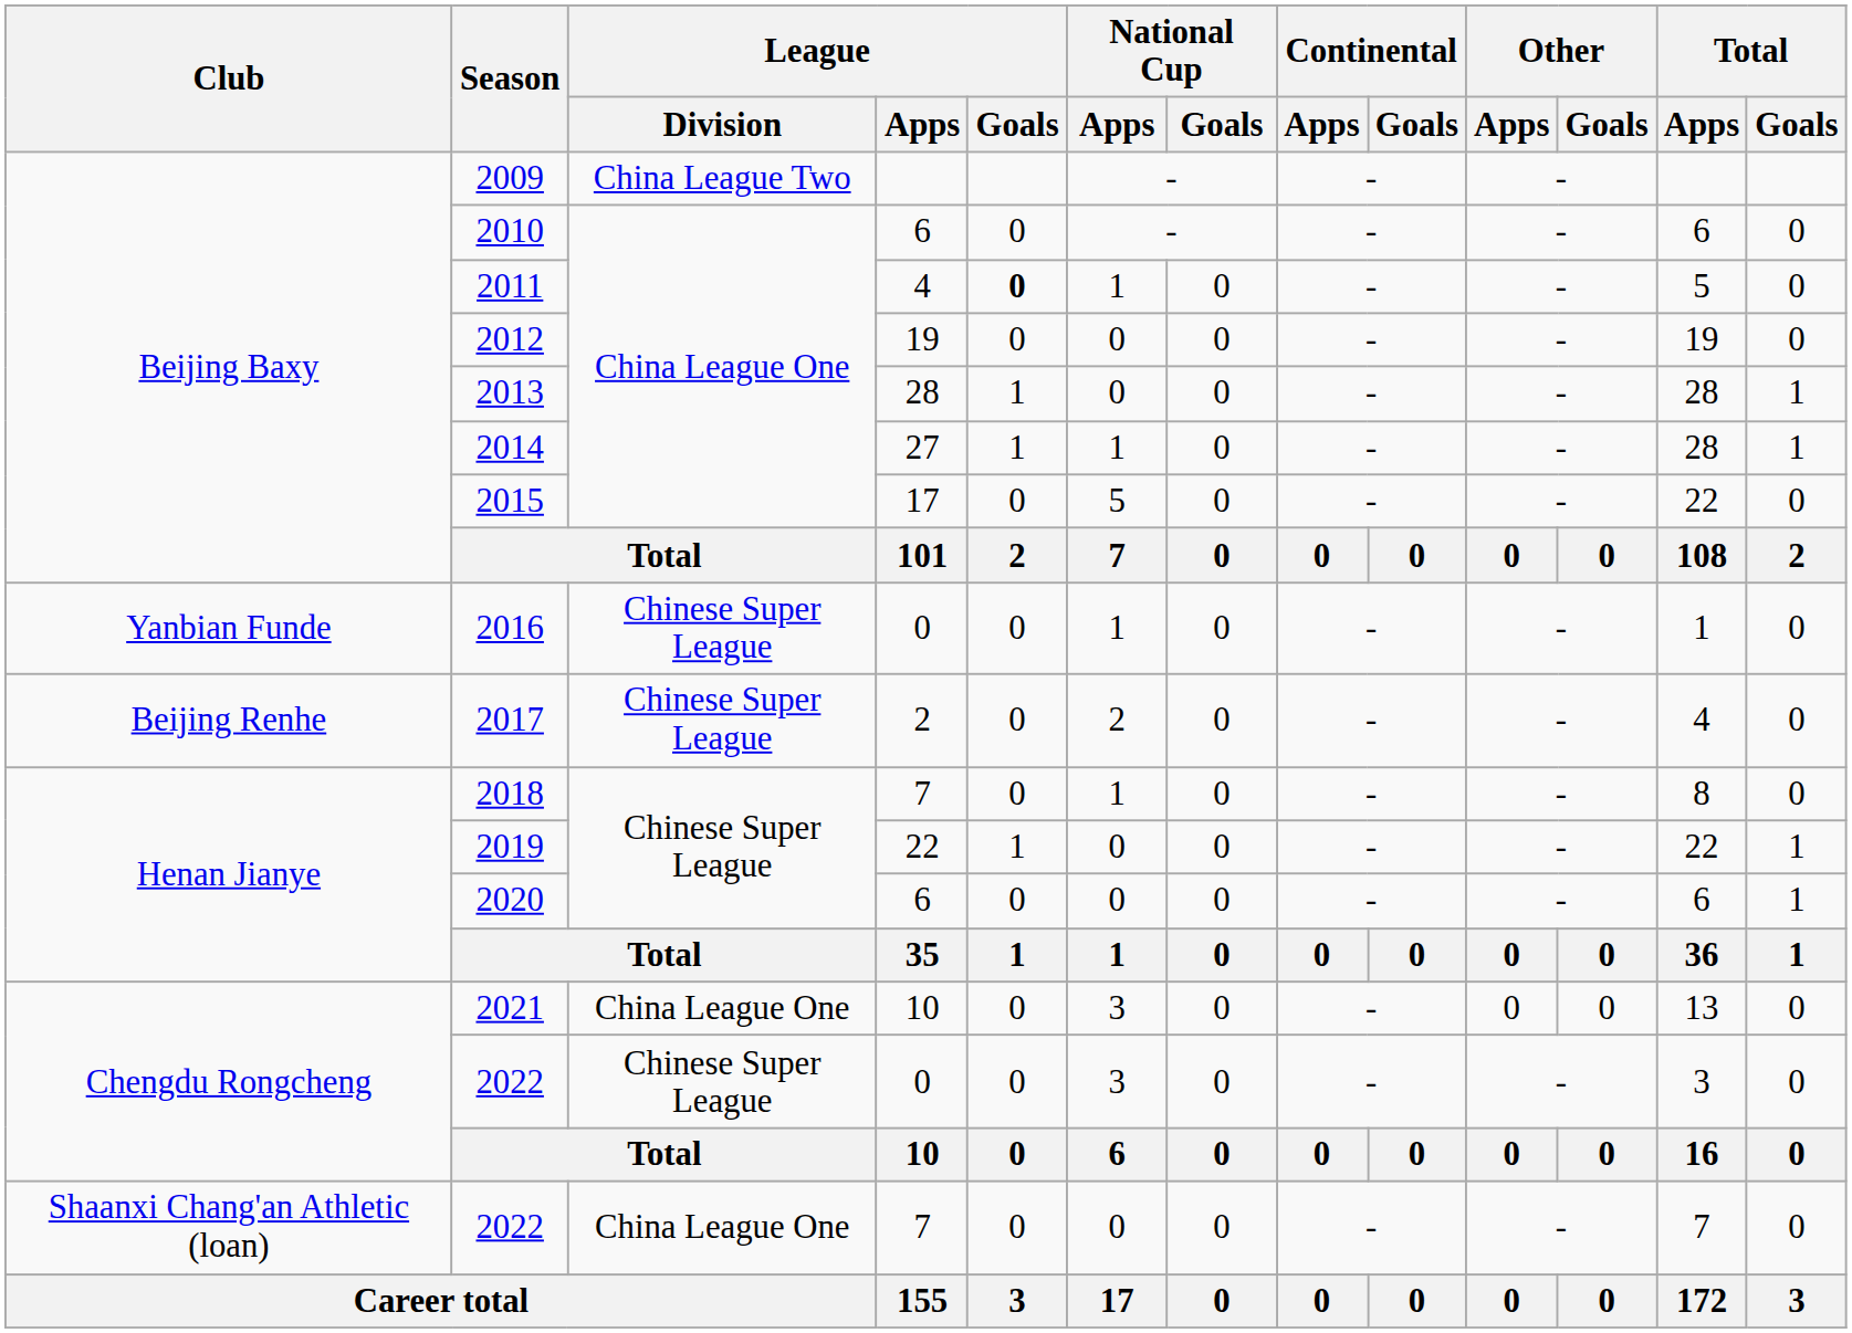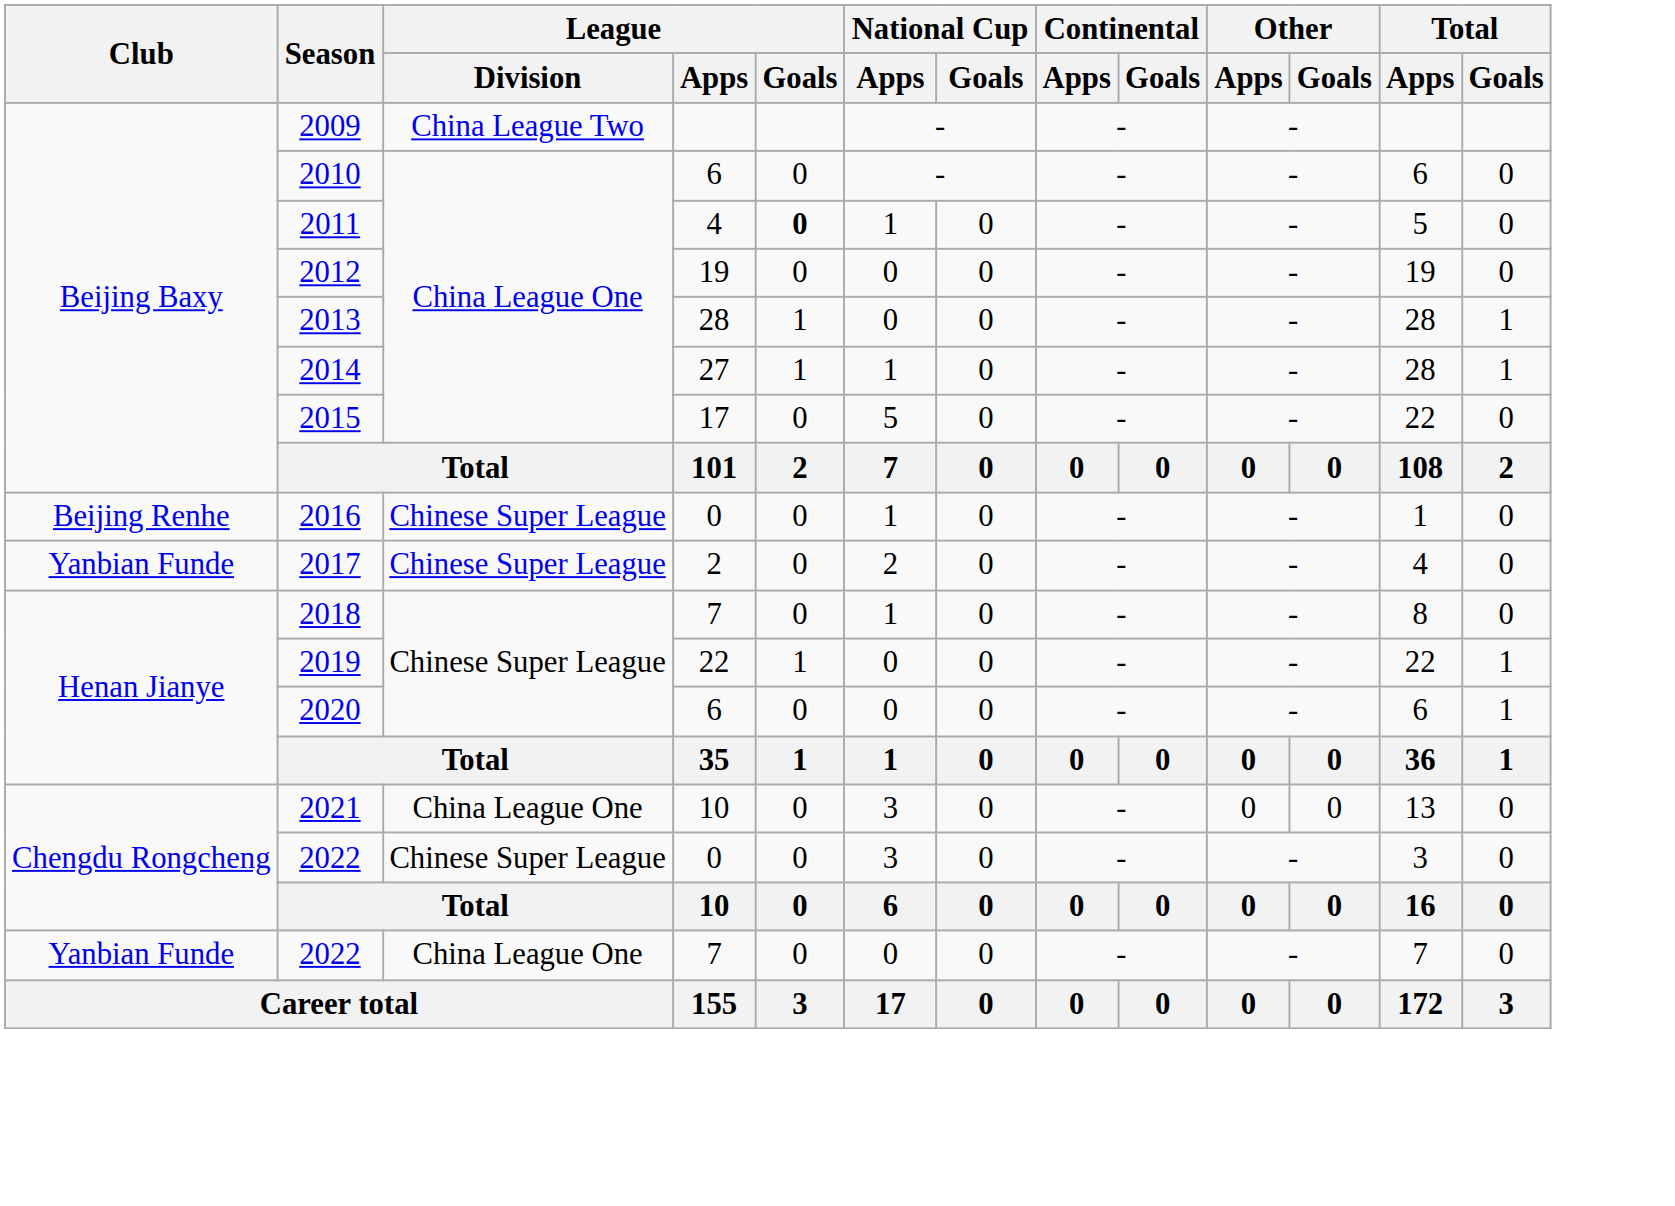2016 | Club: Yanbian Funde -> Beijing Renhe
2017 | Club: Beijing Renhe -> Yanbian Funde
2022 / 7 | Club: Shaanxi Chang'an Athletic (loan) -> Yanbian Funde
